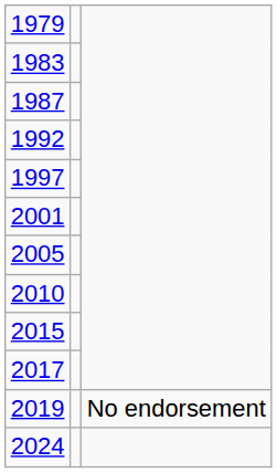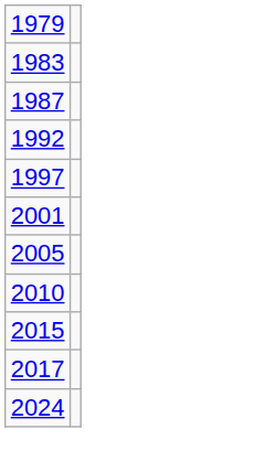- row: 2019 | No endorsement
